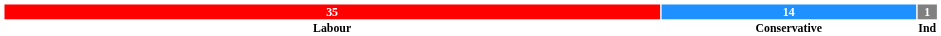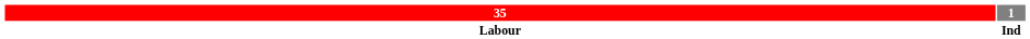- column: 14 | Conservative
